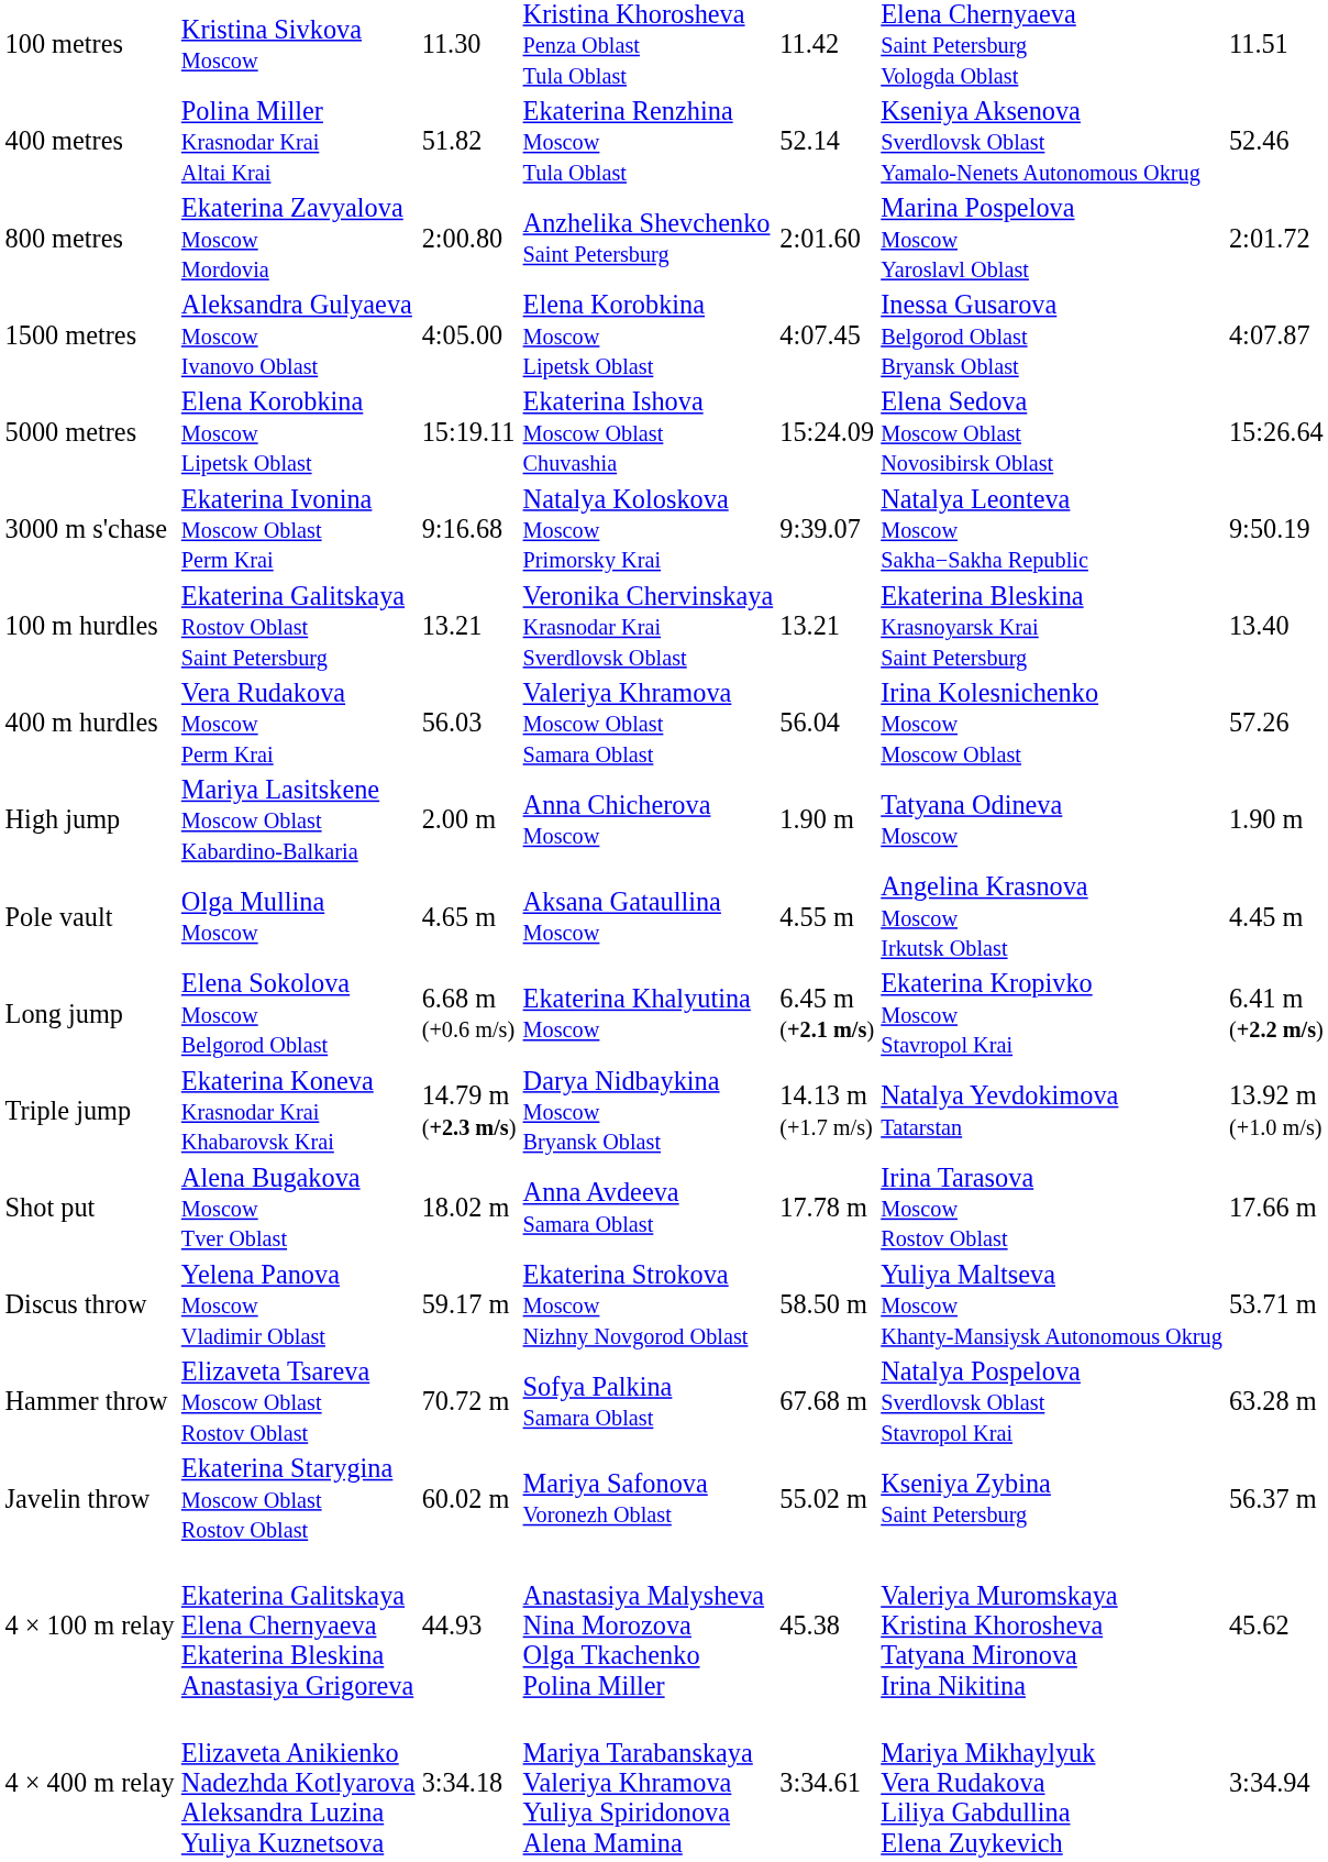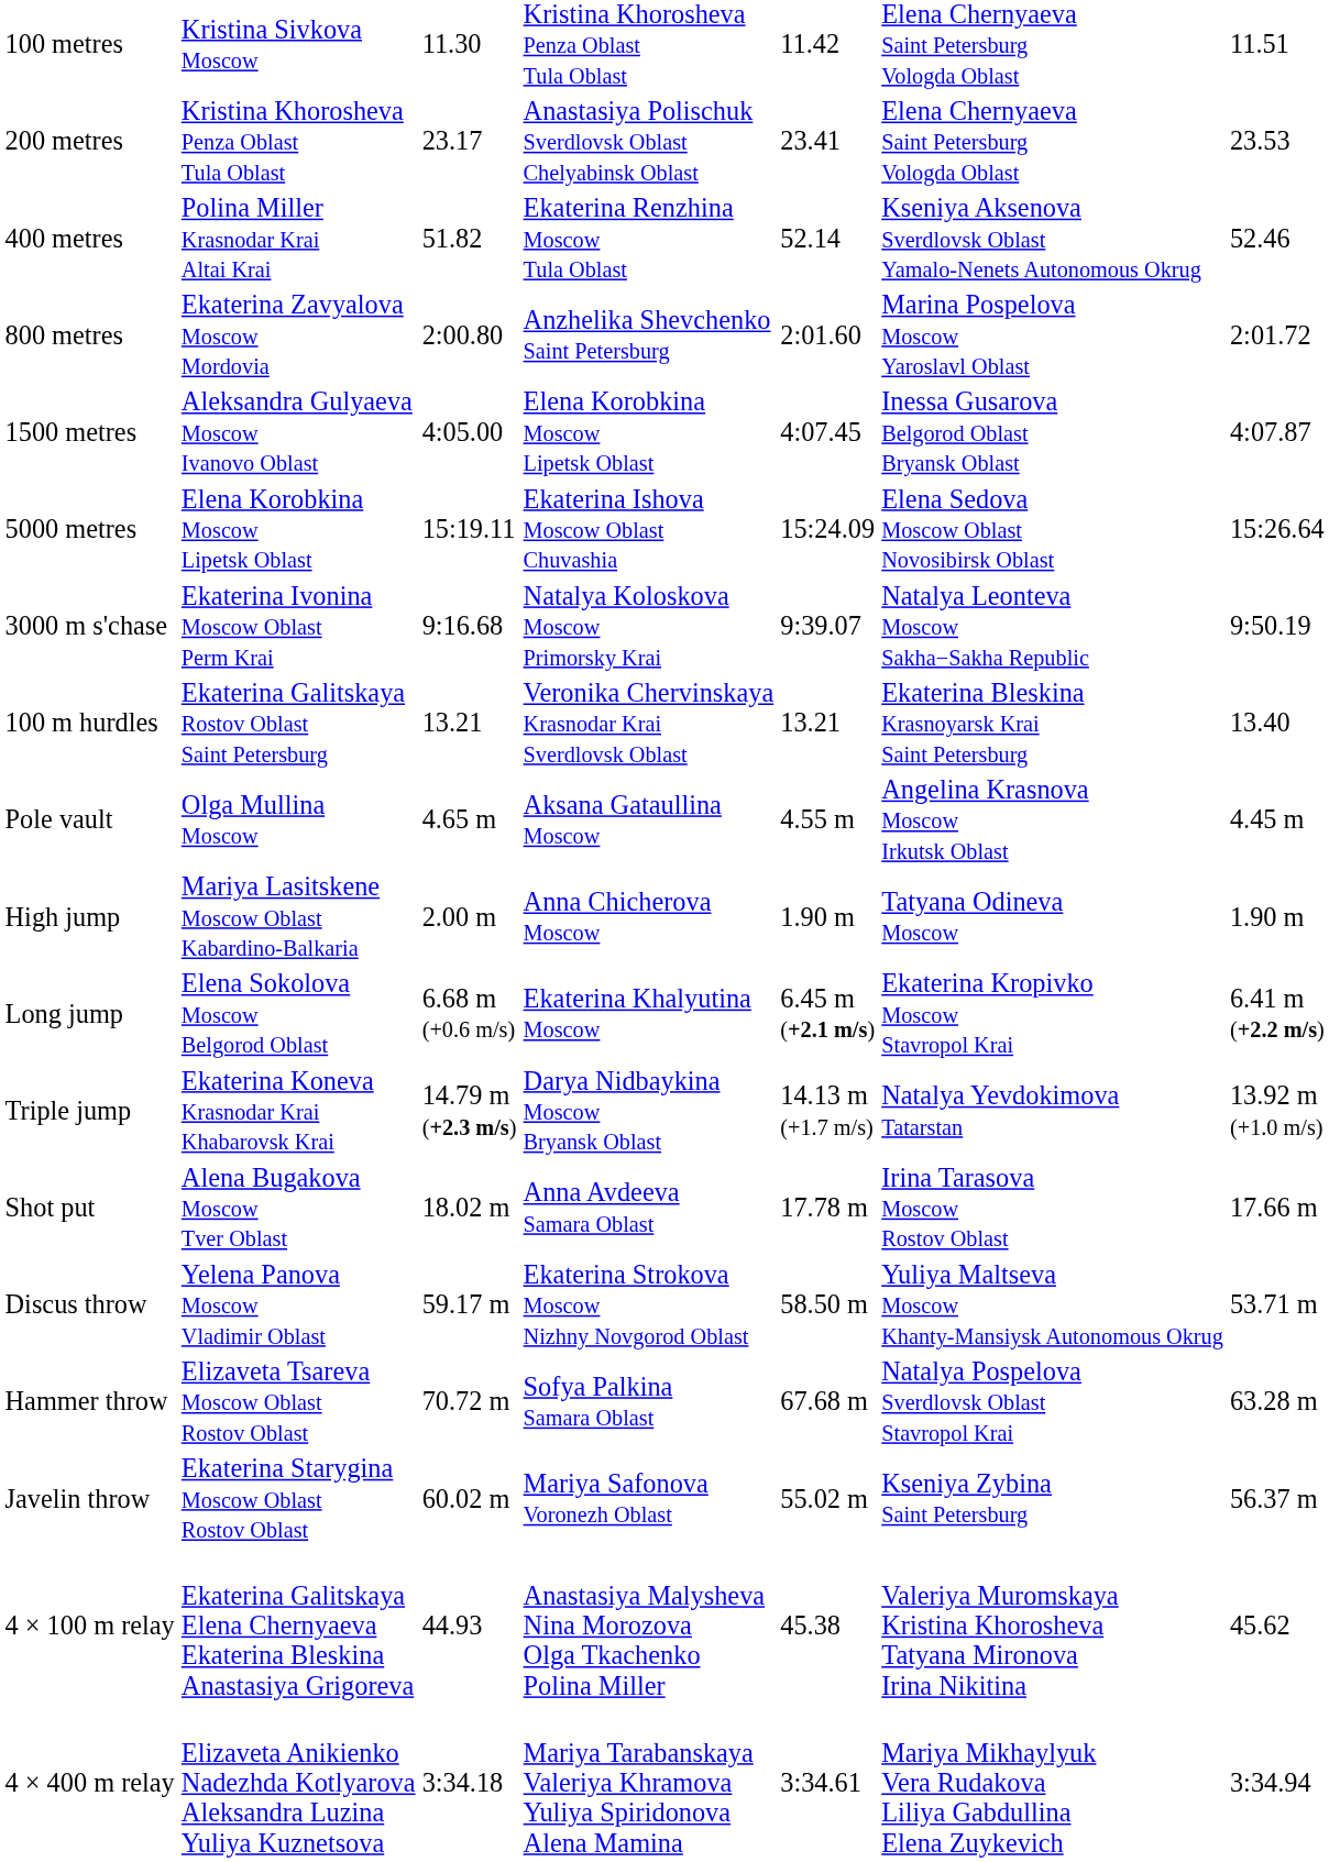+ row: 200 metres | Kristina Khorosheva Penza Oblast Tula Oblast | 23.17 | Anastasiya Polischuk Sverdlovsk Oblast Chelyabinsk Oblast | 23.41 | Elena Chernyaeva Saint Petersburg Vologda Oblast | 23.53
- row: 400 m hurdles | Vera Rudakova Moscow Perm Krai | 56.03 | Valeriya Khramova Moscow Oblast Samara Oblast | 56.04 | Irina Kolesnichenko Moscow Moscow Oblast | 57.26
rows swapped: High jump <-> Pole vault
